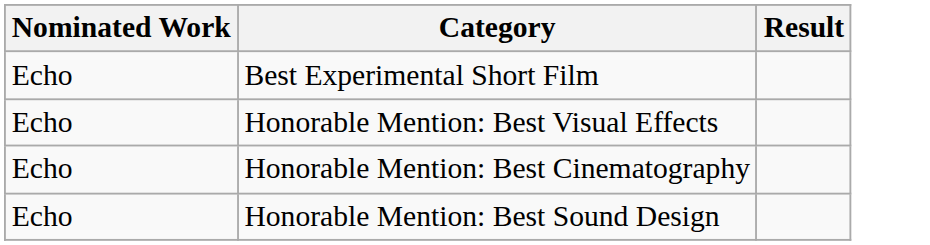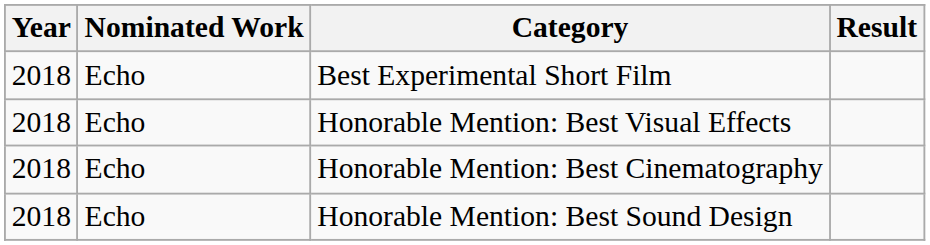+ column: Year | 2018 | 2018 | 2018 | 2018
